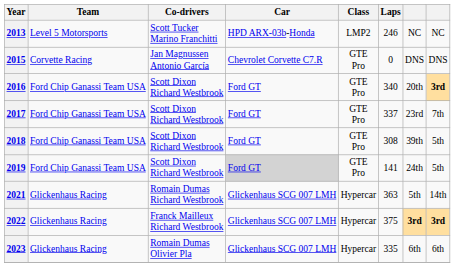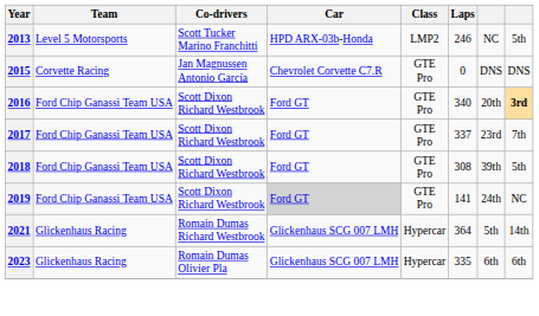2013 | column 8: NC -> 5th
2019 | column 8: 5th -> NC
2021 | Laps: 363 -> 364
- row: 2022 | Glickenhaus Racing | Franck Mailleux Richard Westbrook | Glickenhaus SCG 007 LMH | Hypercar | 375 | 3rd | 3rd
